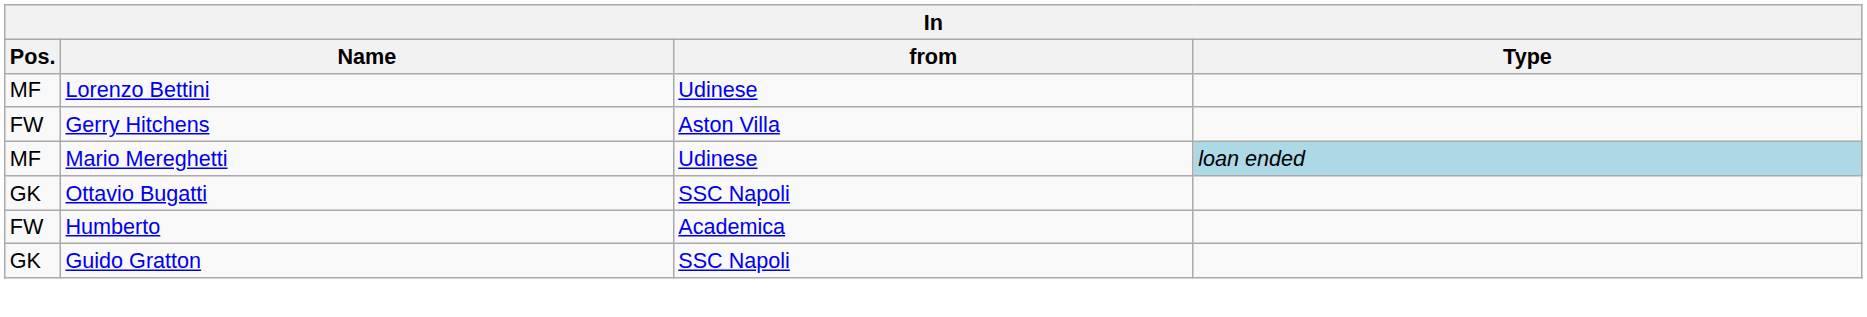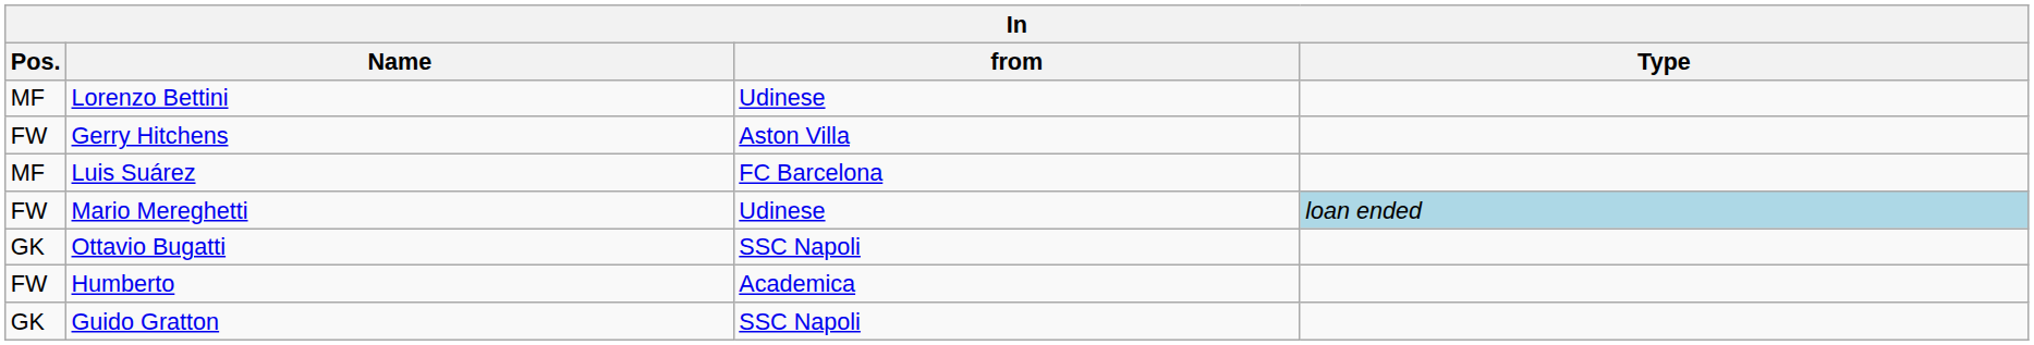+ row: MF | Luis Suárez | FC Barcelona
Mario Mereghetti | Pos.: MF -> FW
